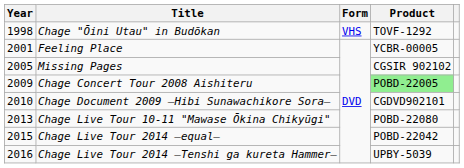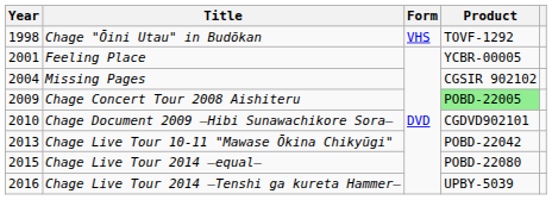Missing Pages | Year: 2005 -> 2004
Chage Live Tour 10-11 "Mawase Ōkina Chikyūgi" | Product: POBD-22080 -> POBD-22042
Chage Live Tour 2014 –equal– | Product: POBD-22042 -> POBD-22080
